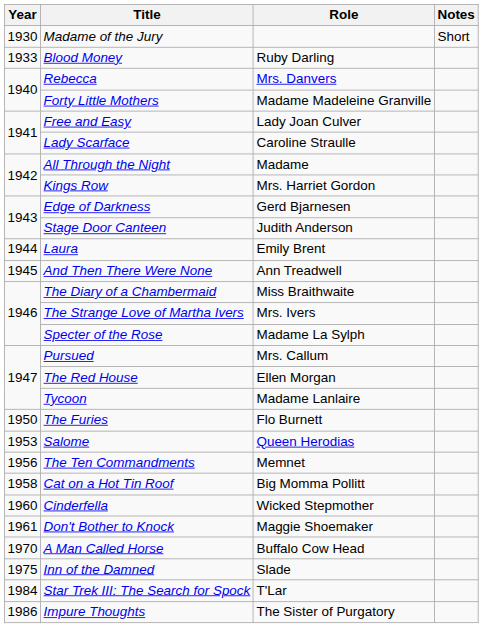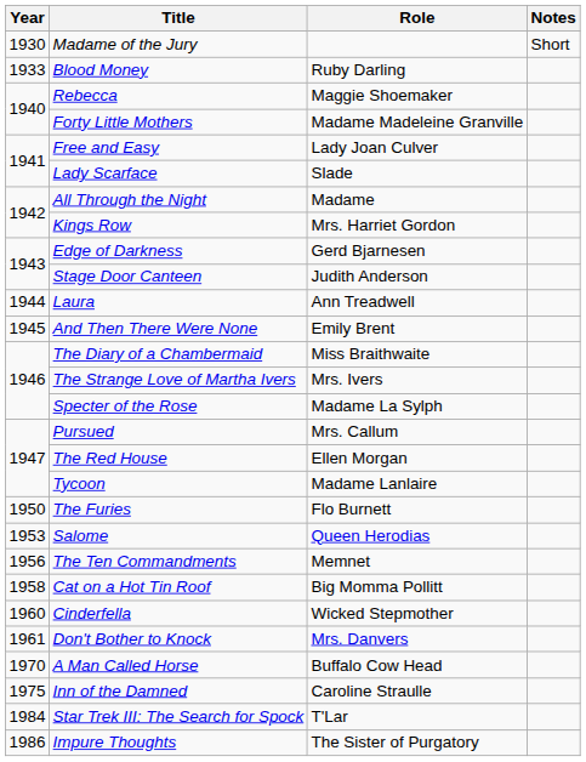Rebecca | Role: Mrs. Danvers -> Maggie Shoemaker
Lady Scarface | Role: Caroline Straulle -> Slade
Laura | Role: Emily Brent -> Ann Treadwell
And Then There Were None | Role: Ann Treadwell -> Emily Brent
Don't Bother to Knock | Role: Maggie Shoemaker -> Mrs. Danvers
Inn of the Damned | Role: Slade -> Caroline Straulle
